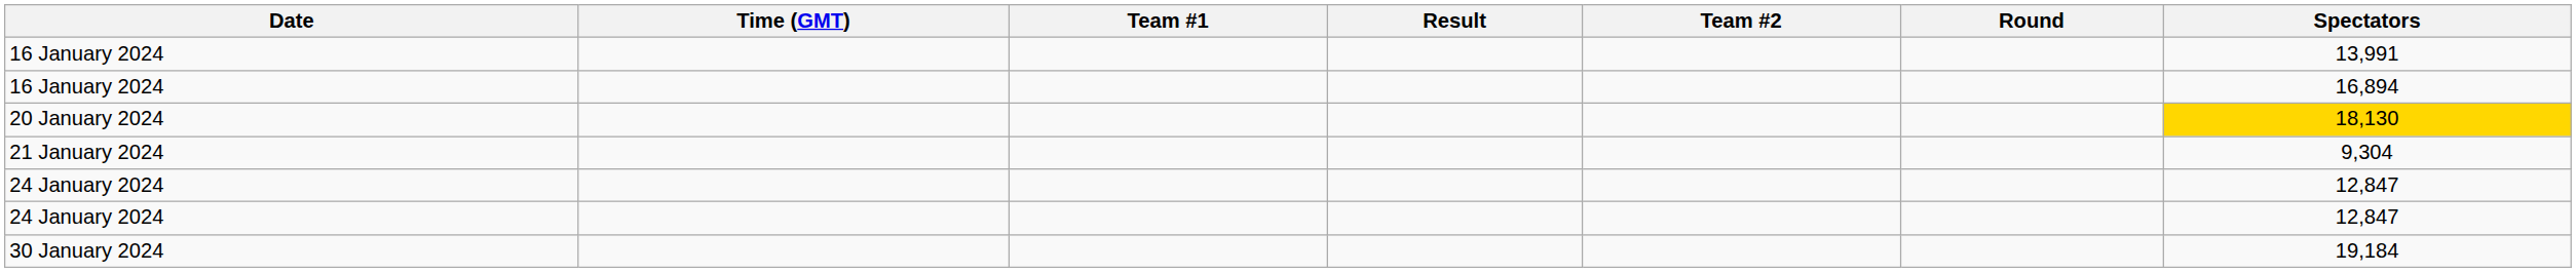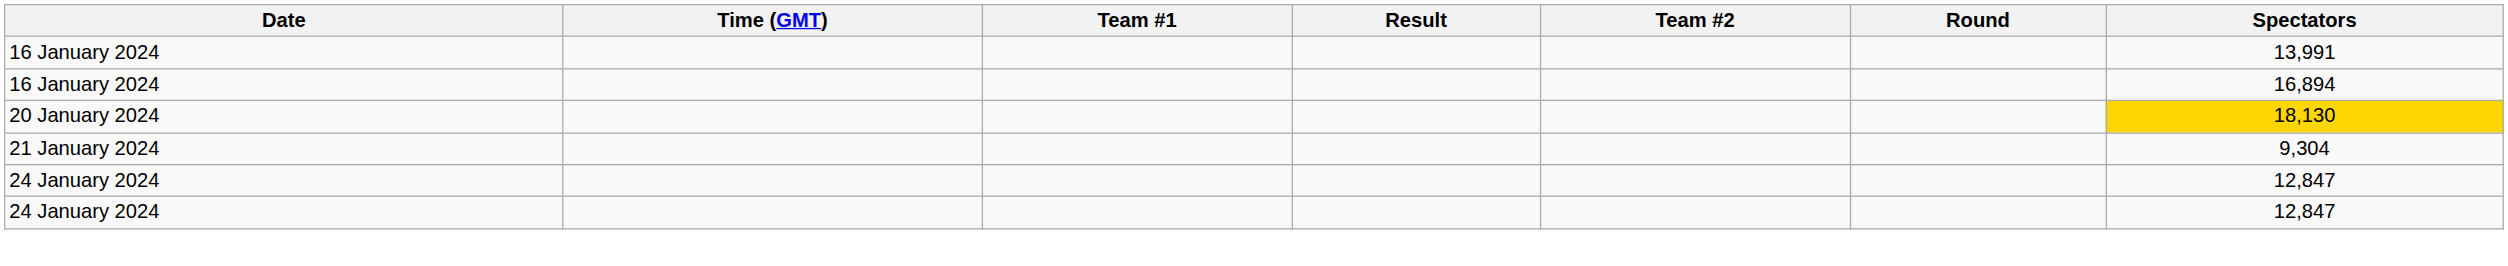- row: 30 January 2024 | 19,184
